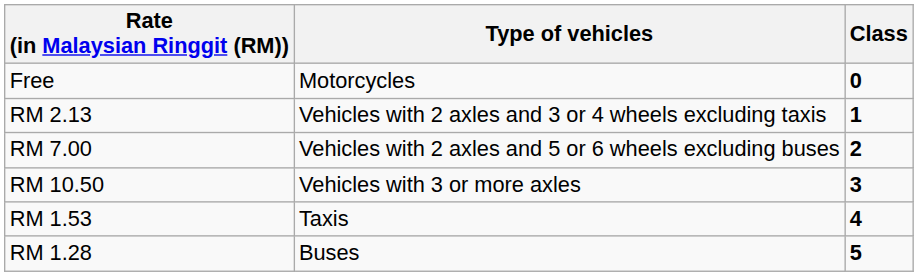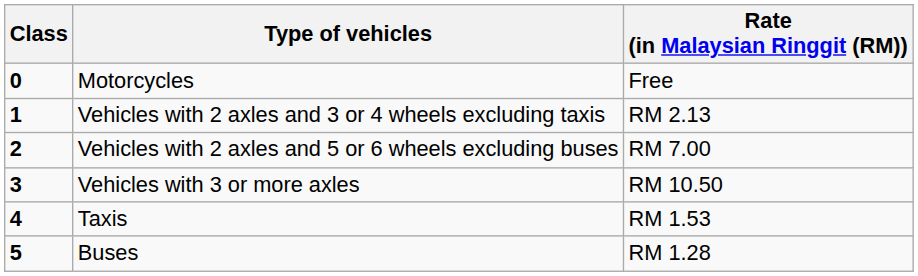columns swapped: Class <-> Rate (in Malaysian Ringgit (RM))
